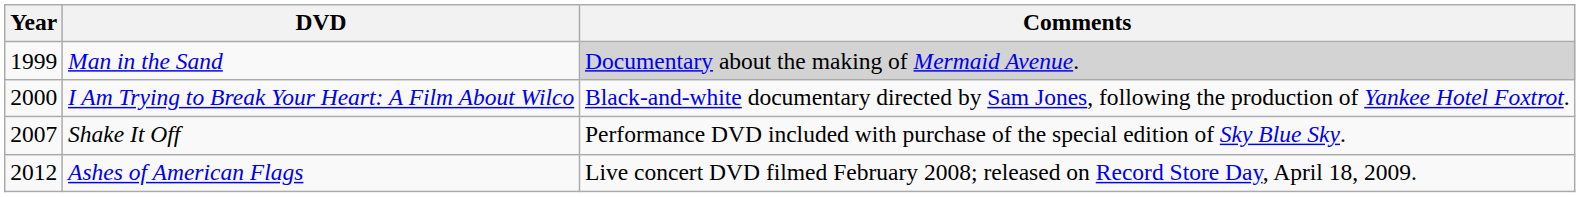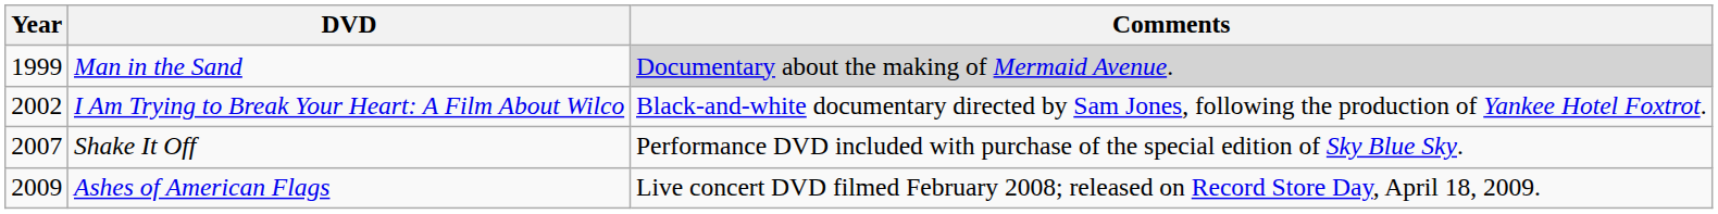I Am Trying to Break Your Heart: A Film About Wilco | Year: 2000 -> 2002
Ashes of American Flags | Year: 2012 -> 2009
